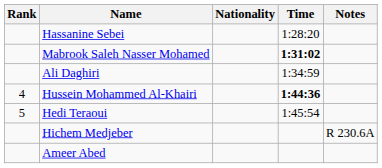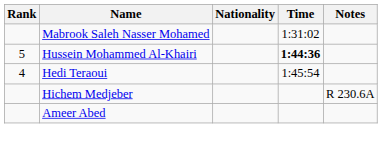- row: Hassanine Sebei | 1:28:20
Mabrook Saleh Nasser Mohamed | Time: bold -> normal
- row: Ali Daghiri | 1:34:59
Hussein Mohammed Al-Khairi | Rank: 4 -> 5
Hedi Teraoui | Rank: 5 -> 4
